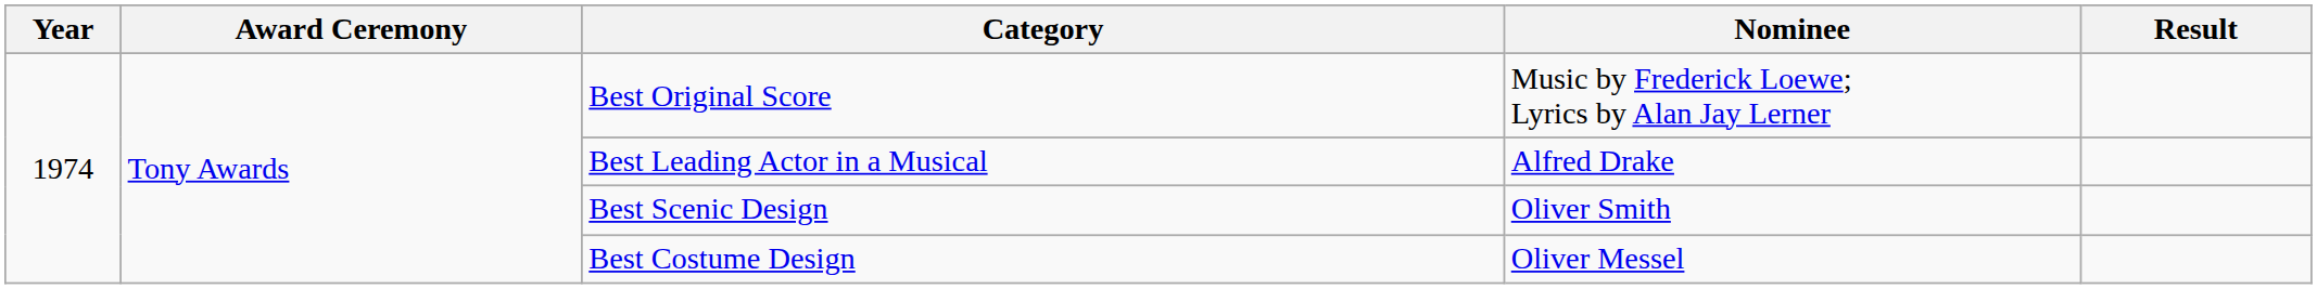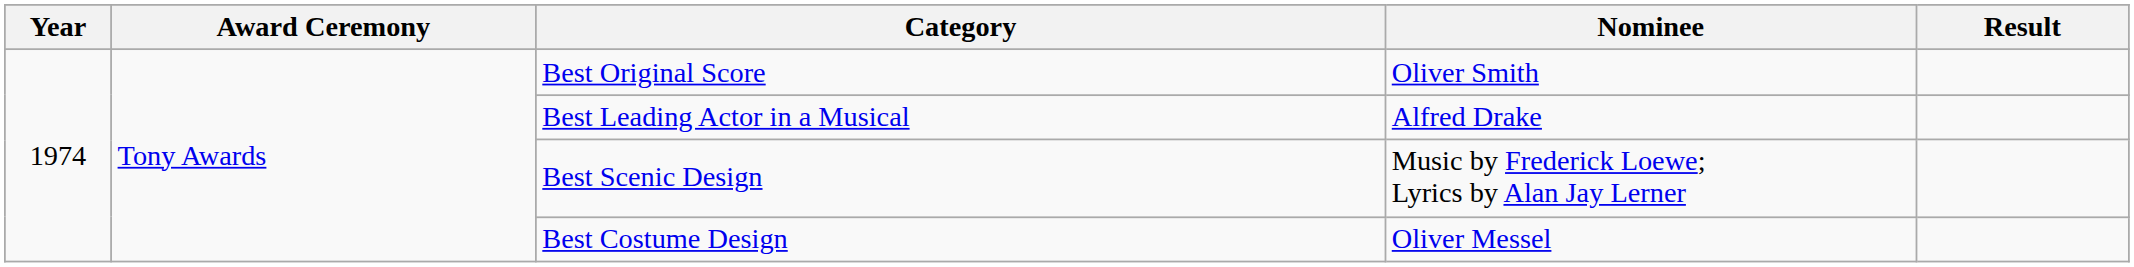Best Original Score | Nominee: Music by Frederick Loewe; Lyrics by Alan Jay Lerner -> Oliver Smith
Best Scenic Design | Nominee: Oliver Smith -> Music by Frederick Loewe; Lyrics by Alan Jay Lerner
